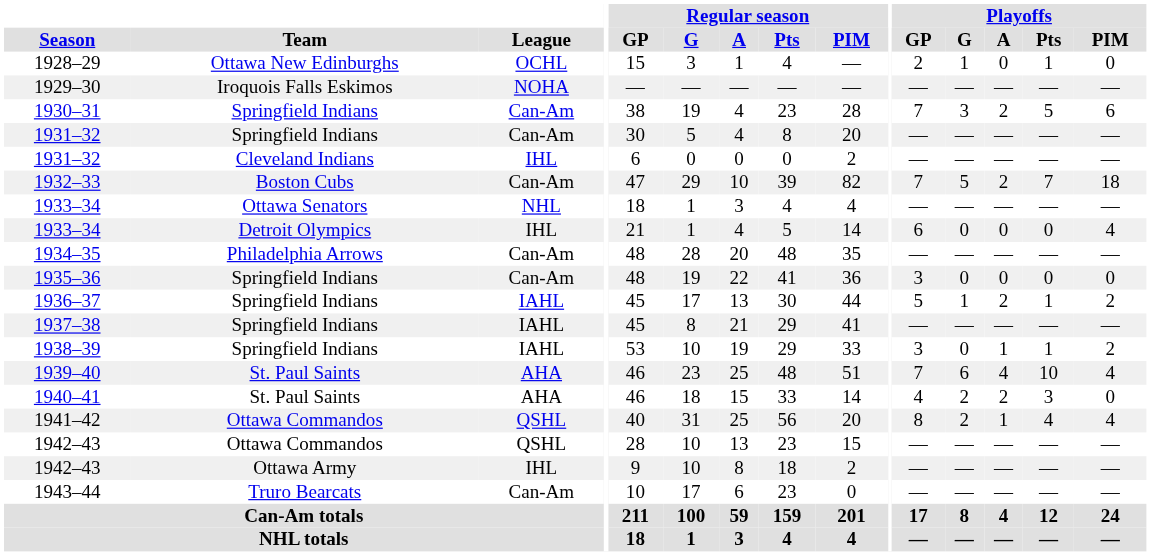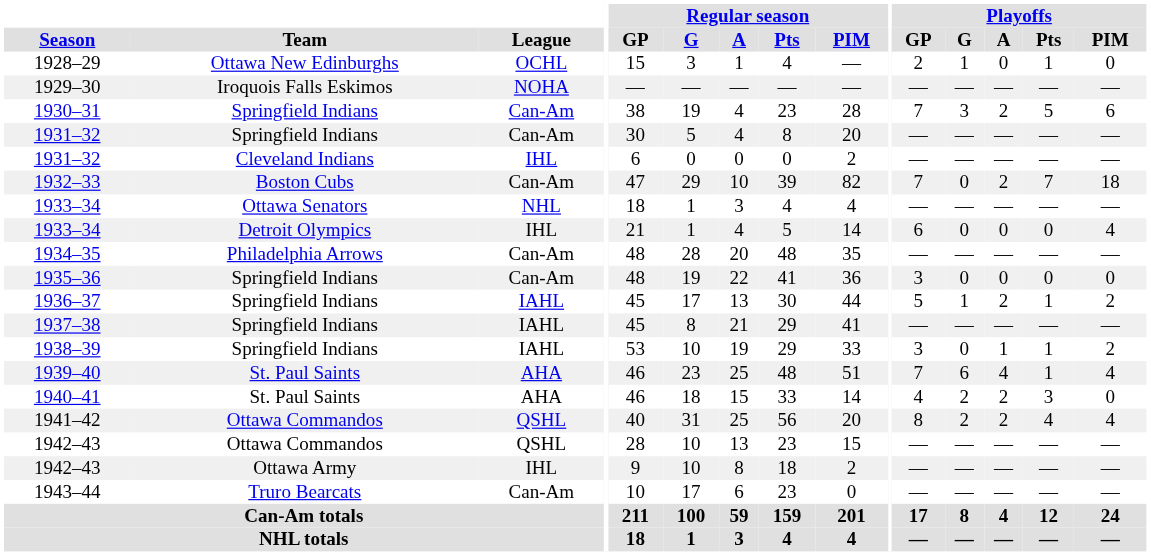1932–33 | Playoffs / G: 5 -> 0
1939–40 | Playoffs / Pts: 10 -> 1
1941–42 | Playoffs / A: 1 -> 2
